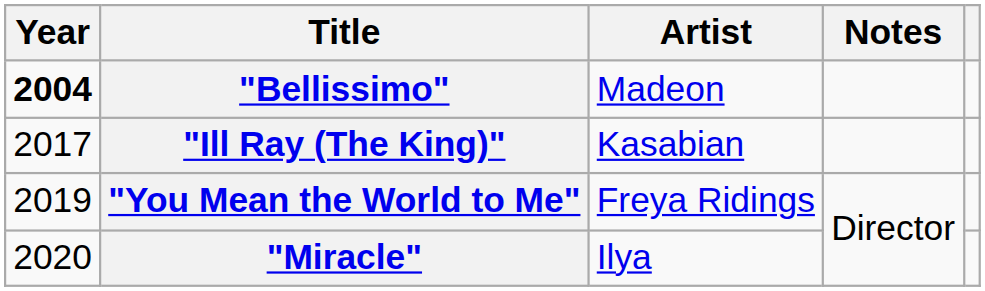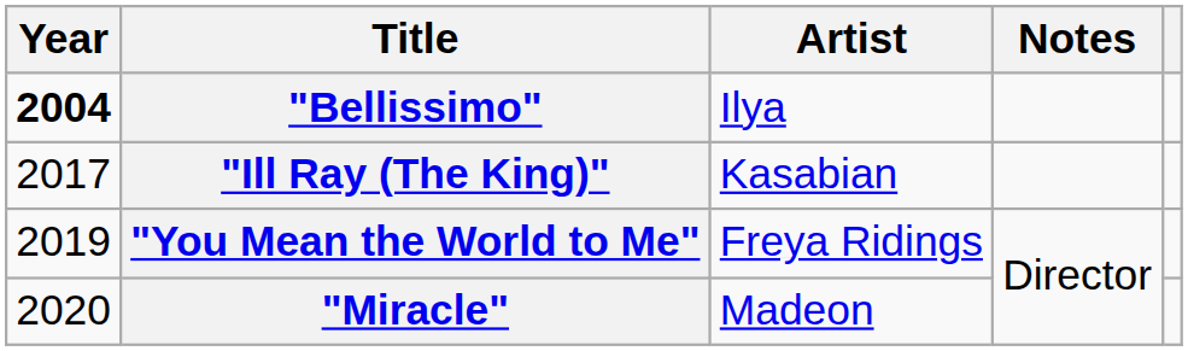"Bellissimo" | Artist: Madeon -> Ilya
"Miracle" | Artist: Ilya -> Madeon
